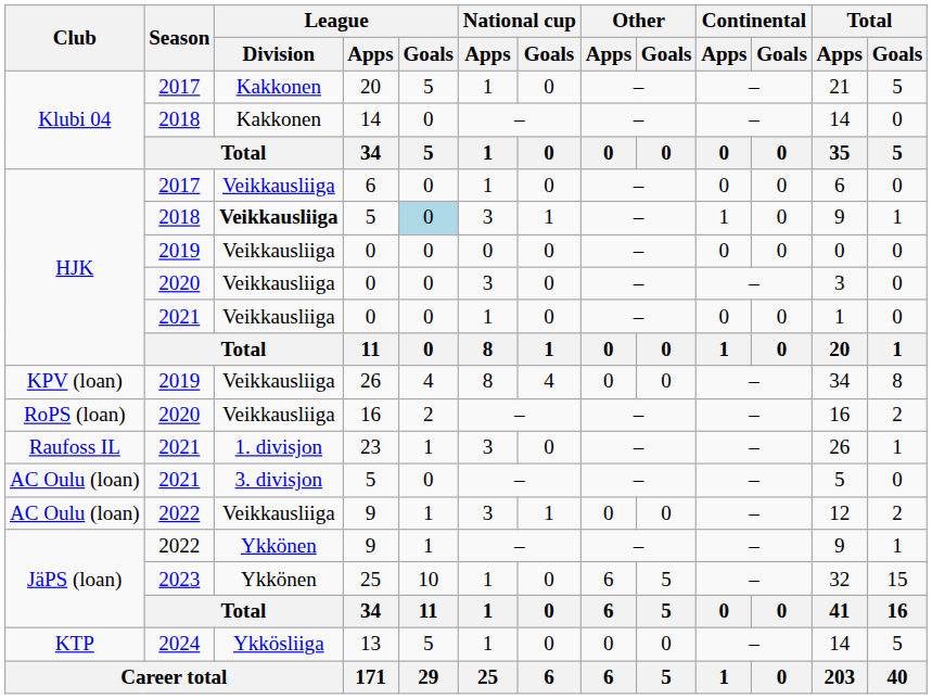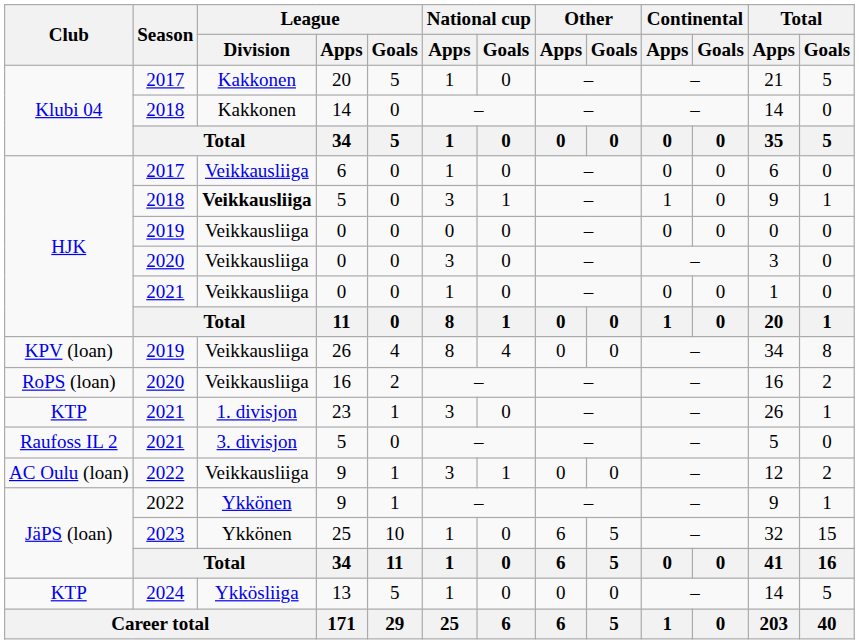2018 / 5 | League / Goals: lightblue background -> no background
23 | Club: Raufoss IL -> KTP
2021 / 5 | Club: AC Oulu (loan) -> Raufoss IL 2
